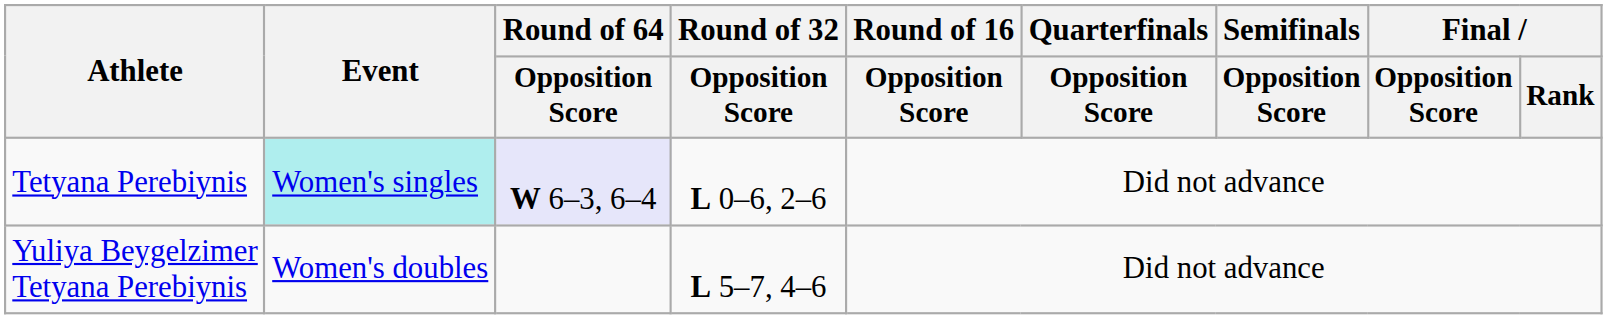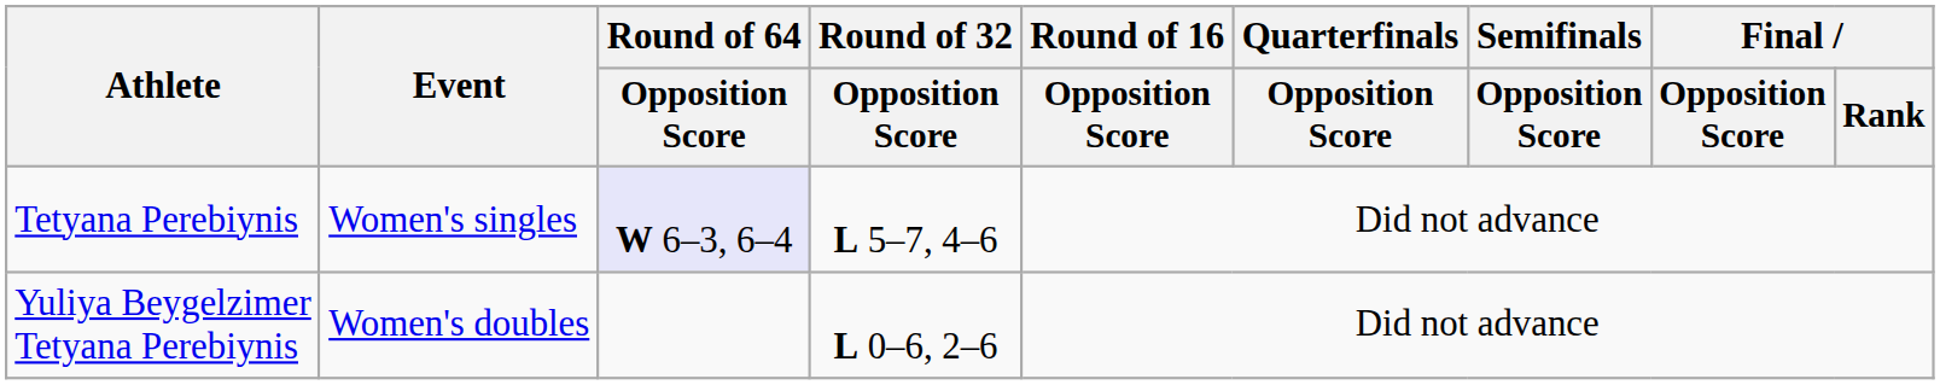Tetyana Perebiynis | Event: paleturquoise background -> no background
Tetyana Perebiynis | Round of 32 / Opposition Score: L 0–6, 2–6 -> L 5–7, 4–6
Yuliya Beygelzimer Tetyana Perebiynis | Round of 32 / Opposition Score: L 5–7, 4–6 -> L 0–6, 2–6
